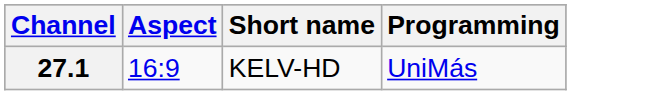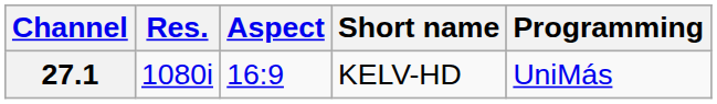+ column: Res. | 1080i
